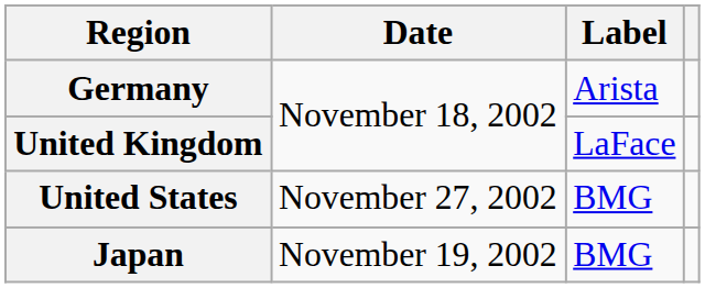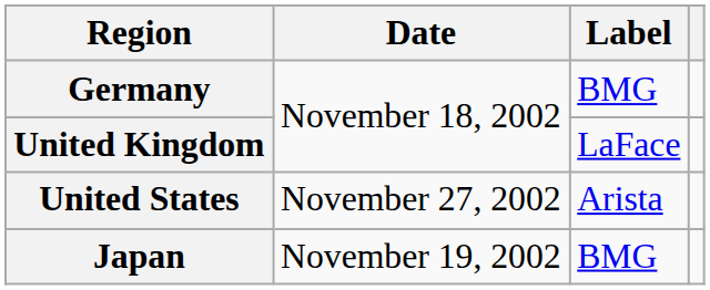Germany | Label: Arista -> BMG
United States | Label: BMG -> Arista
